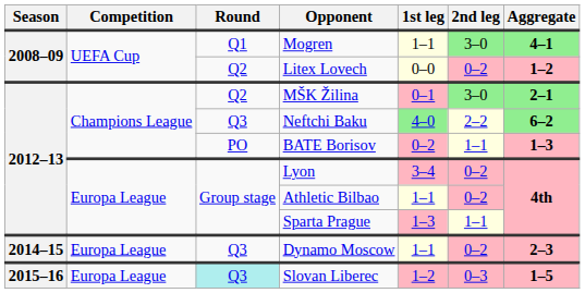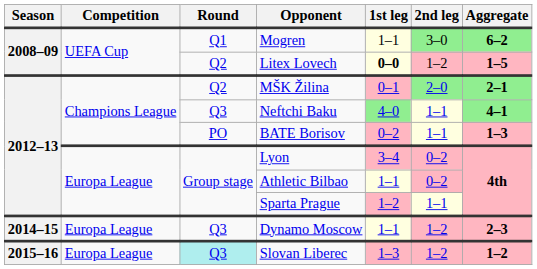Mogren | Aggregate: 4–1 -> 6–2
Litex Lovech | 1st leg: normal -> bold
Litex Lovech | 2nd leg: 0–2 -> 1–2
Litex Lovech | Aggregate: 1–2 -> 1–5
MŠK Žilina | 2nd leg: 3–0 -> 2–0
Neftchi Baku | 2nd leg: 2–2 -> 1–1
Neftchi Baku | Aggregate: 6–2 -> 4–1
Sparta Prague | 1st leg: 1–3 -> 1–2
Dynamo Moscow | 2nd leg: 0–2 -> 1–2
Slovan Liberec | 1st leg: 1–2 -> 1–3
Slovan Liberec | 2nd leg: 0–3 -> 1–2
Slovan Liberec | Aggregate: 1–5 -> 1–2
